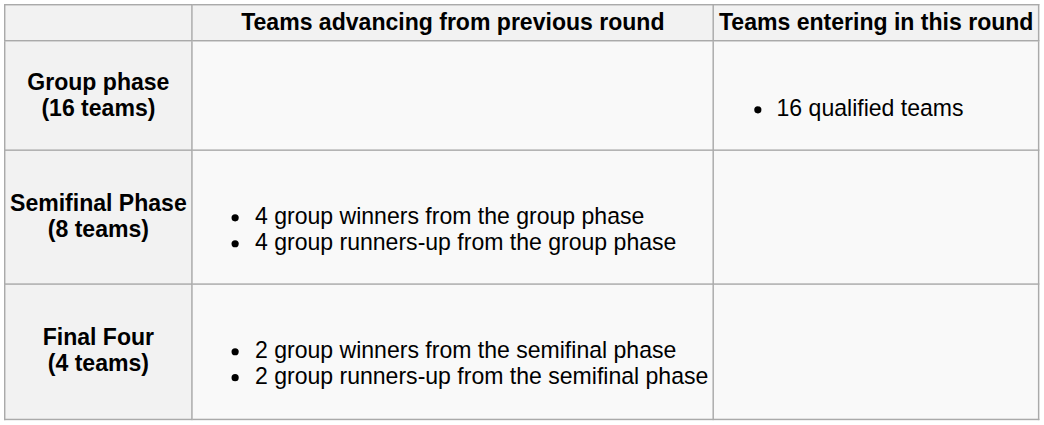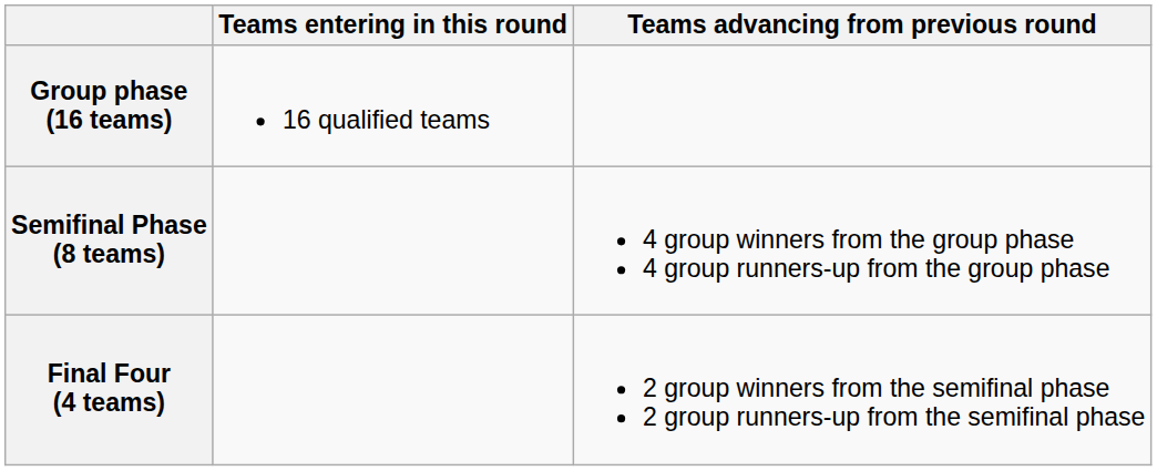columns swapped: Teams entering in this round <-> Teams advancing from previous round
